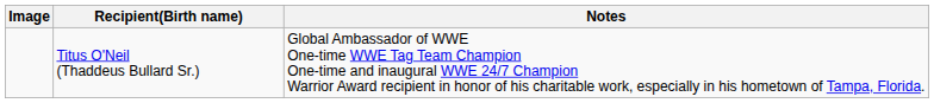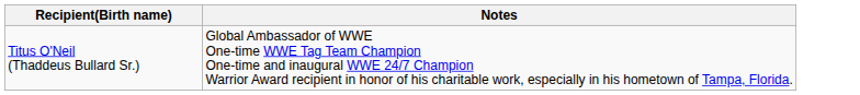- column: Image
